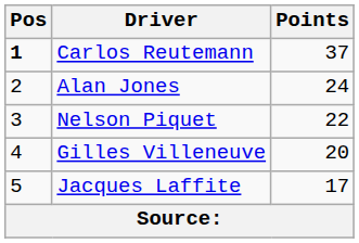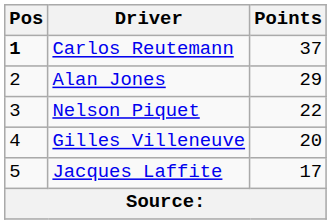Alan Jones | Points: 24 -> 29
